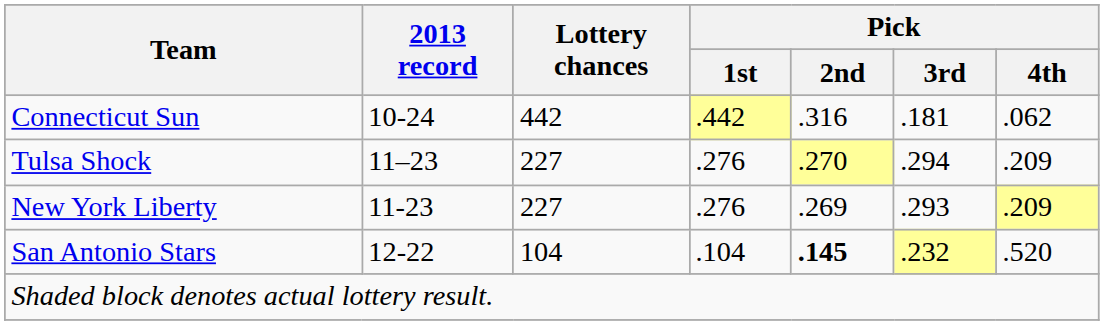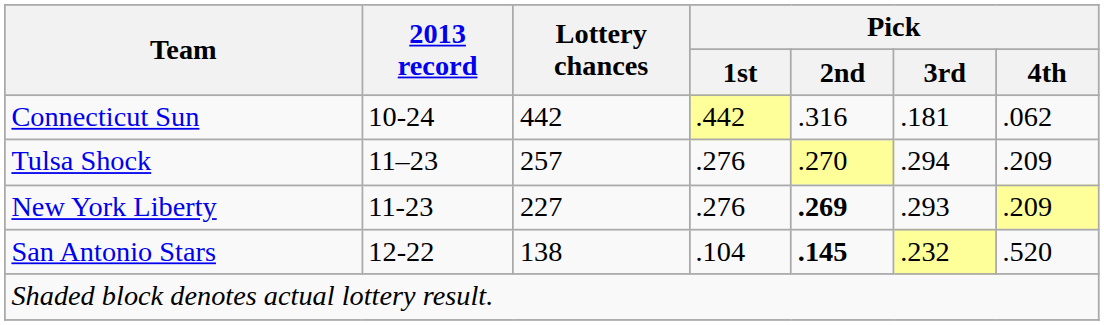Tulsa Shock | Lottery chances: 227 -> 257
New York Liberty | Pick / 2nd: normal -> bold
San Antonio Stars | Lottery chances: 104 -> 138
